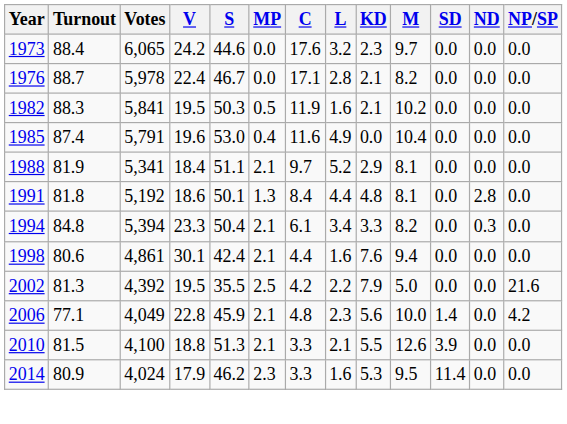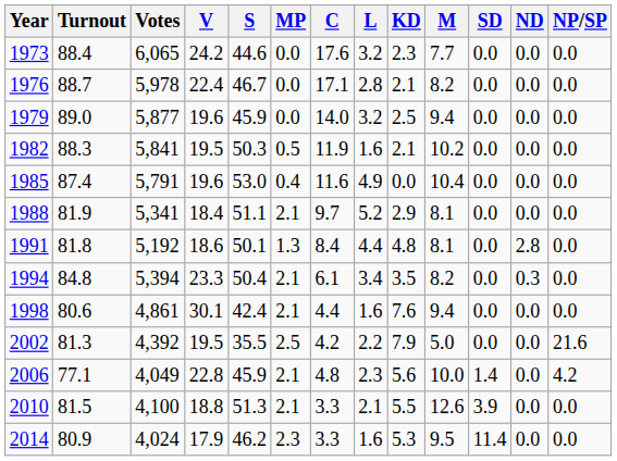1973 | M: 9.7 -> 7.7
+ row: 1979 | 89.0 | 5,877 | 19.6 | 45.9 | 0.0 | 14.0 | 3.2 | 2.5 | 9.4 | 0.0 | 0.0 | 0.0
1994 | KD: 3.3 -> 3.5
